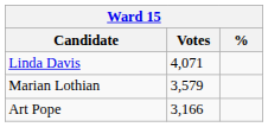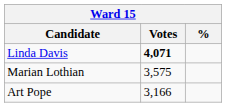Linda Davis | Votes: normal -> bold
Marian Lothian | Votes: 3,579 -> 3,575
